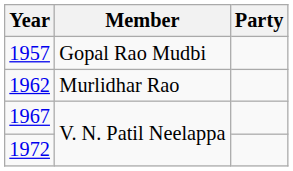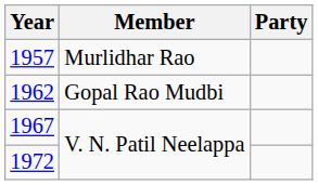1957 | Member: Gopal Rao Mudbi -> Murlidhar Rao
1962 | Member: Murlidhar Rao -> Gopal Rao Mudbi
